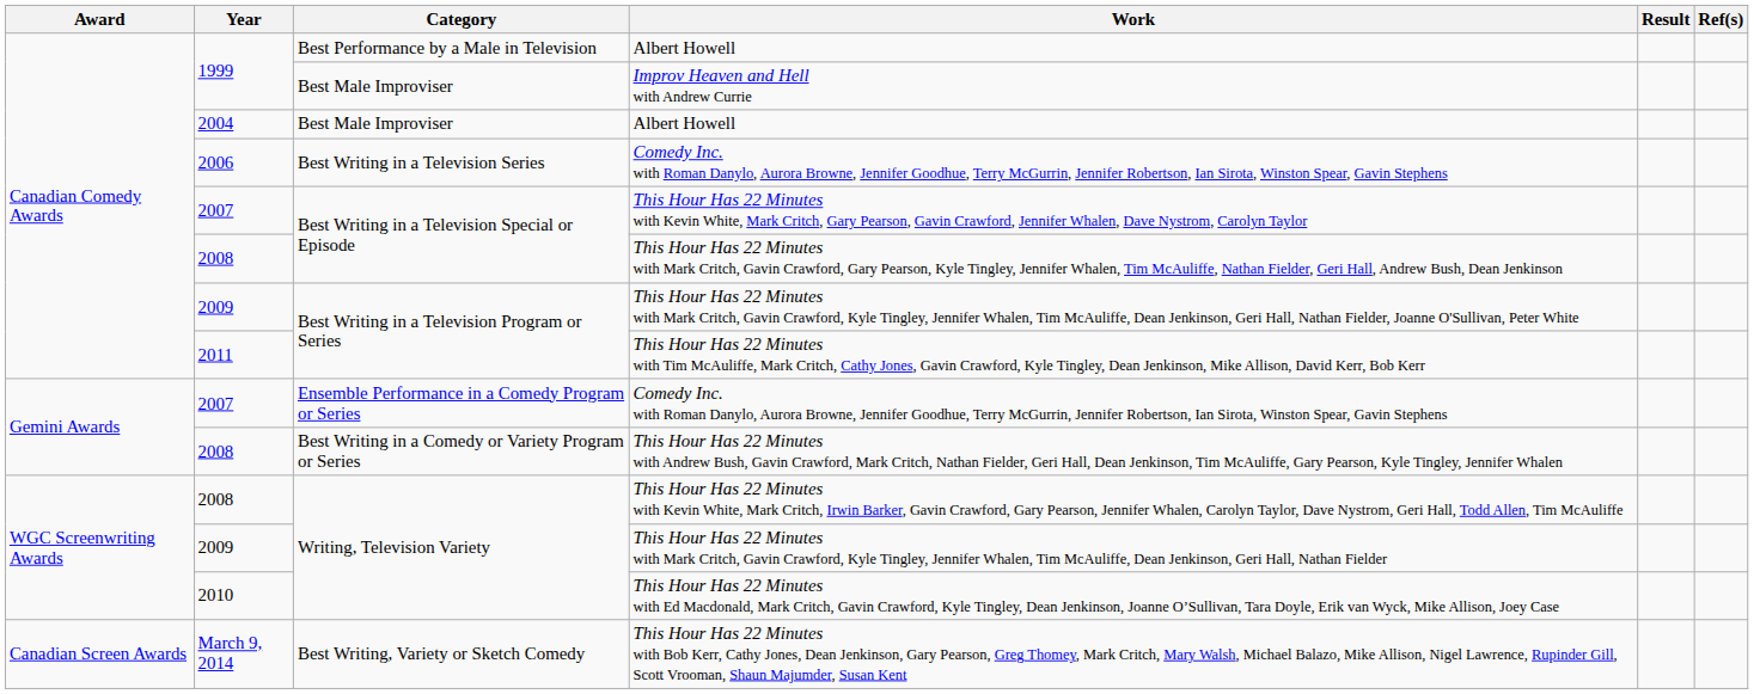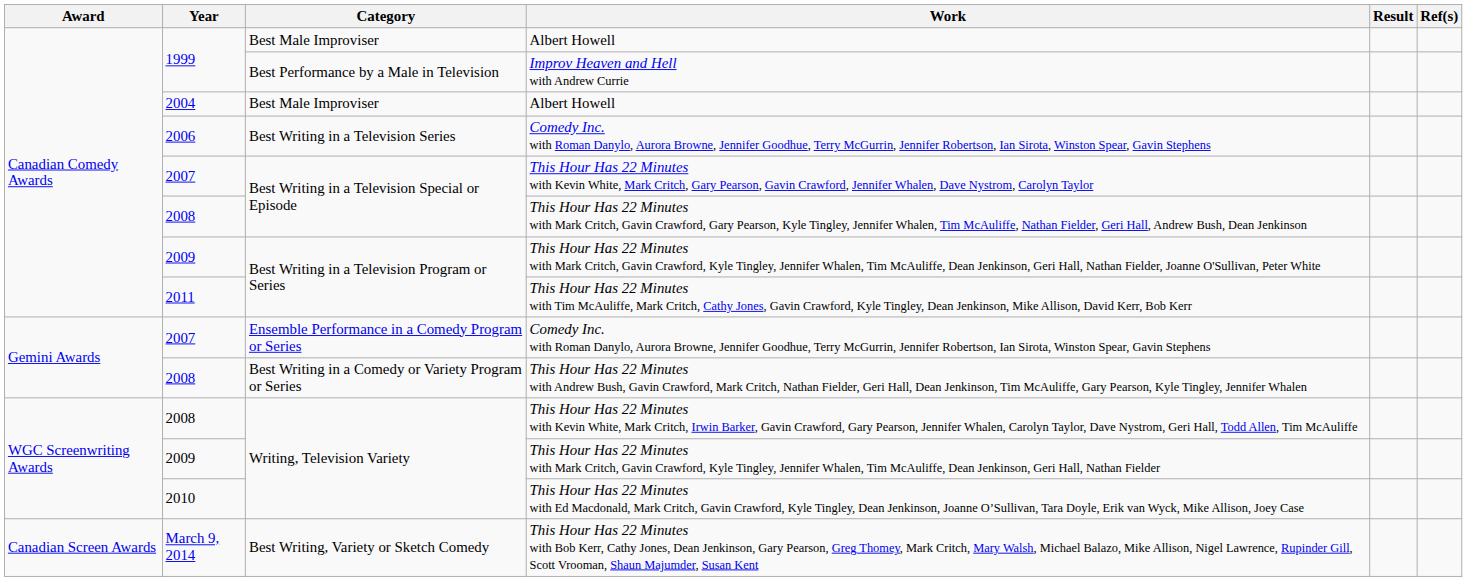1999 / Albert Howell | Category: Best Performance by a Male in Television -> Best Male Improviser
Improv Heaven and Hell with Andrew Currie | Category: Best Male Improviser -> Best Performance by a Male in Television
